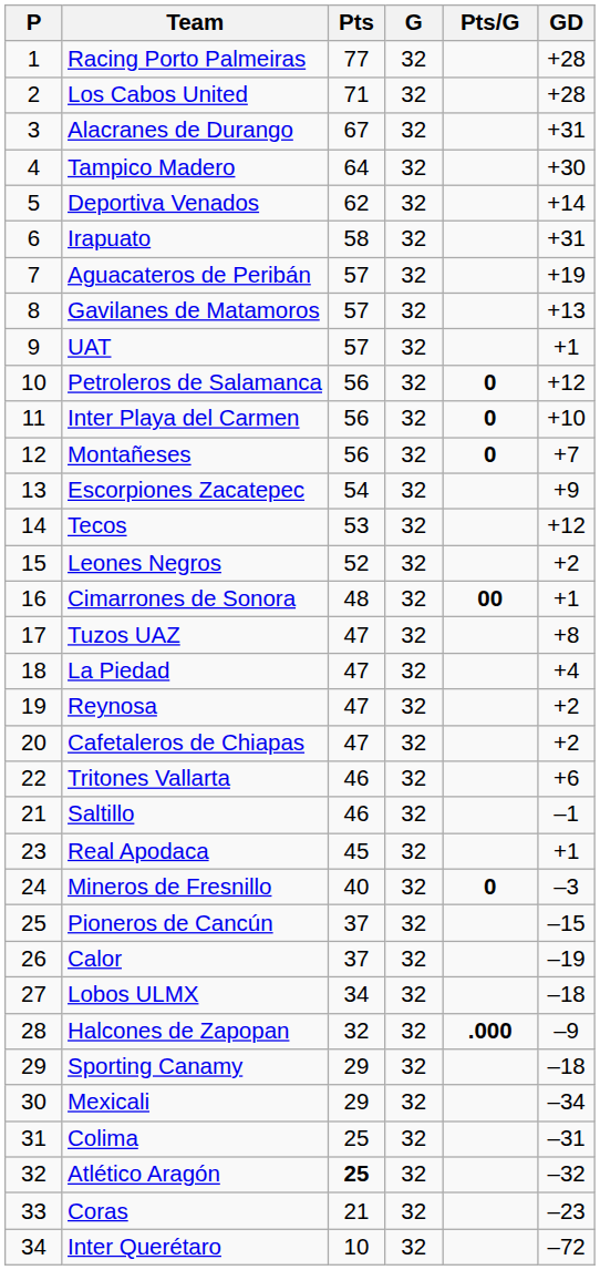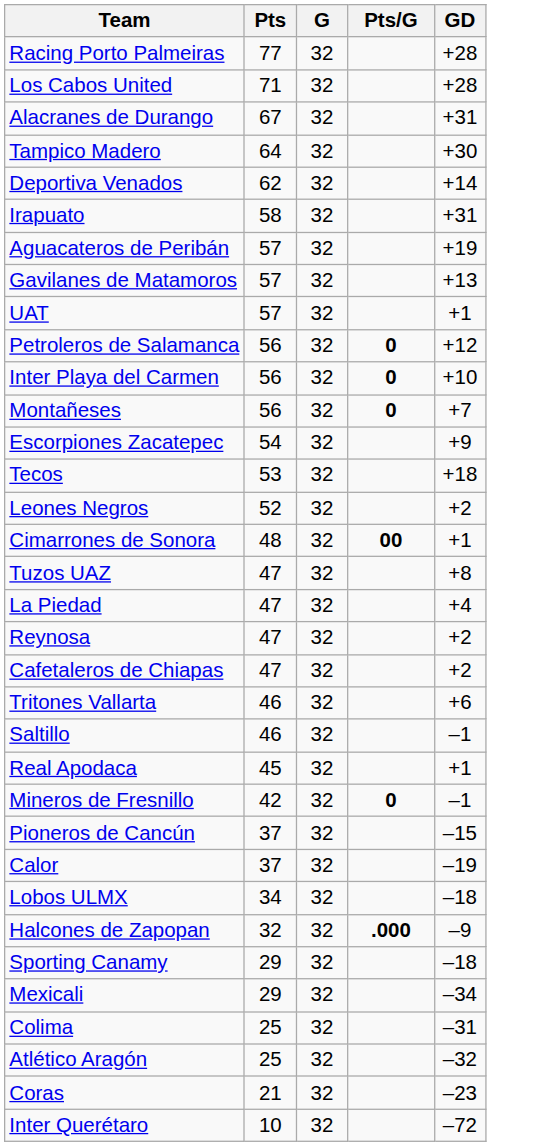- column: P | 1 | 2 | 3 | 4 | 5 | 6 | 7 | 8 | 9 | 10 | 11 | 12 | 13 | 14 | 15 | 16 | 17 | 18 | 19 | 20 | 22 | 21 | 23 | 24 | 25 | 26 | 27 | 28 | 29 | 30 | 31 | 32 | 33 | 34
Tecos | GD: +12 -> +18
Mineros de Fresnillo | Pts: 40 -> 42
Mineros de Fresnillo | GD: –3 -> –1
Atlético Aragón | Pts: bold -> normal
